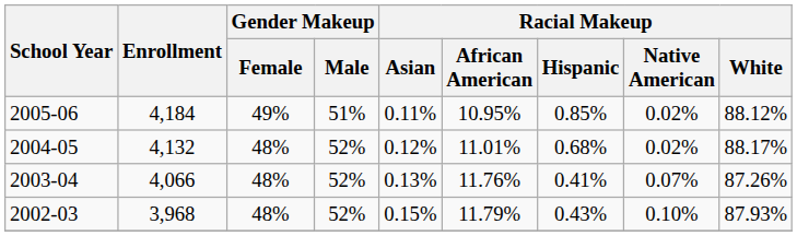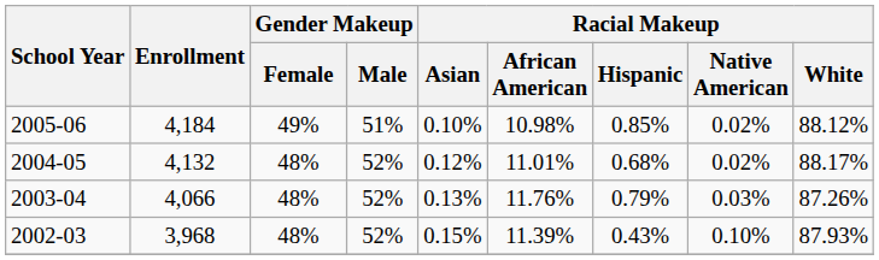2005-06 | Racial Makeup / Asian: 0.11% -> 0.10%
2005-06 | Racial Makeup / African American: 10.95% -> 10.98%
2003-04 | Racial Makeup / Hispanic: 0.41% -> 0.79%
2003-04 | Racial Makeup / Native American: 0.07% -> 0.03%
2002-03 | Racial Makeup / African American: 11.79% -> 11.39%
